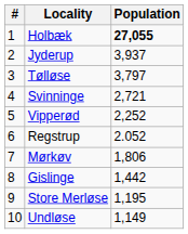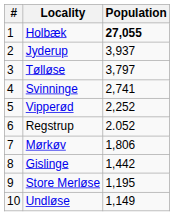Svinninge | Population: 2,721 -> 2,741
